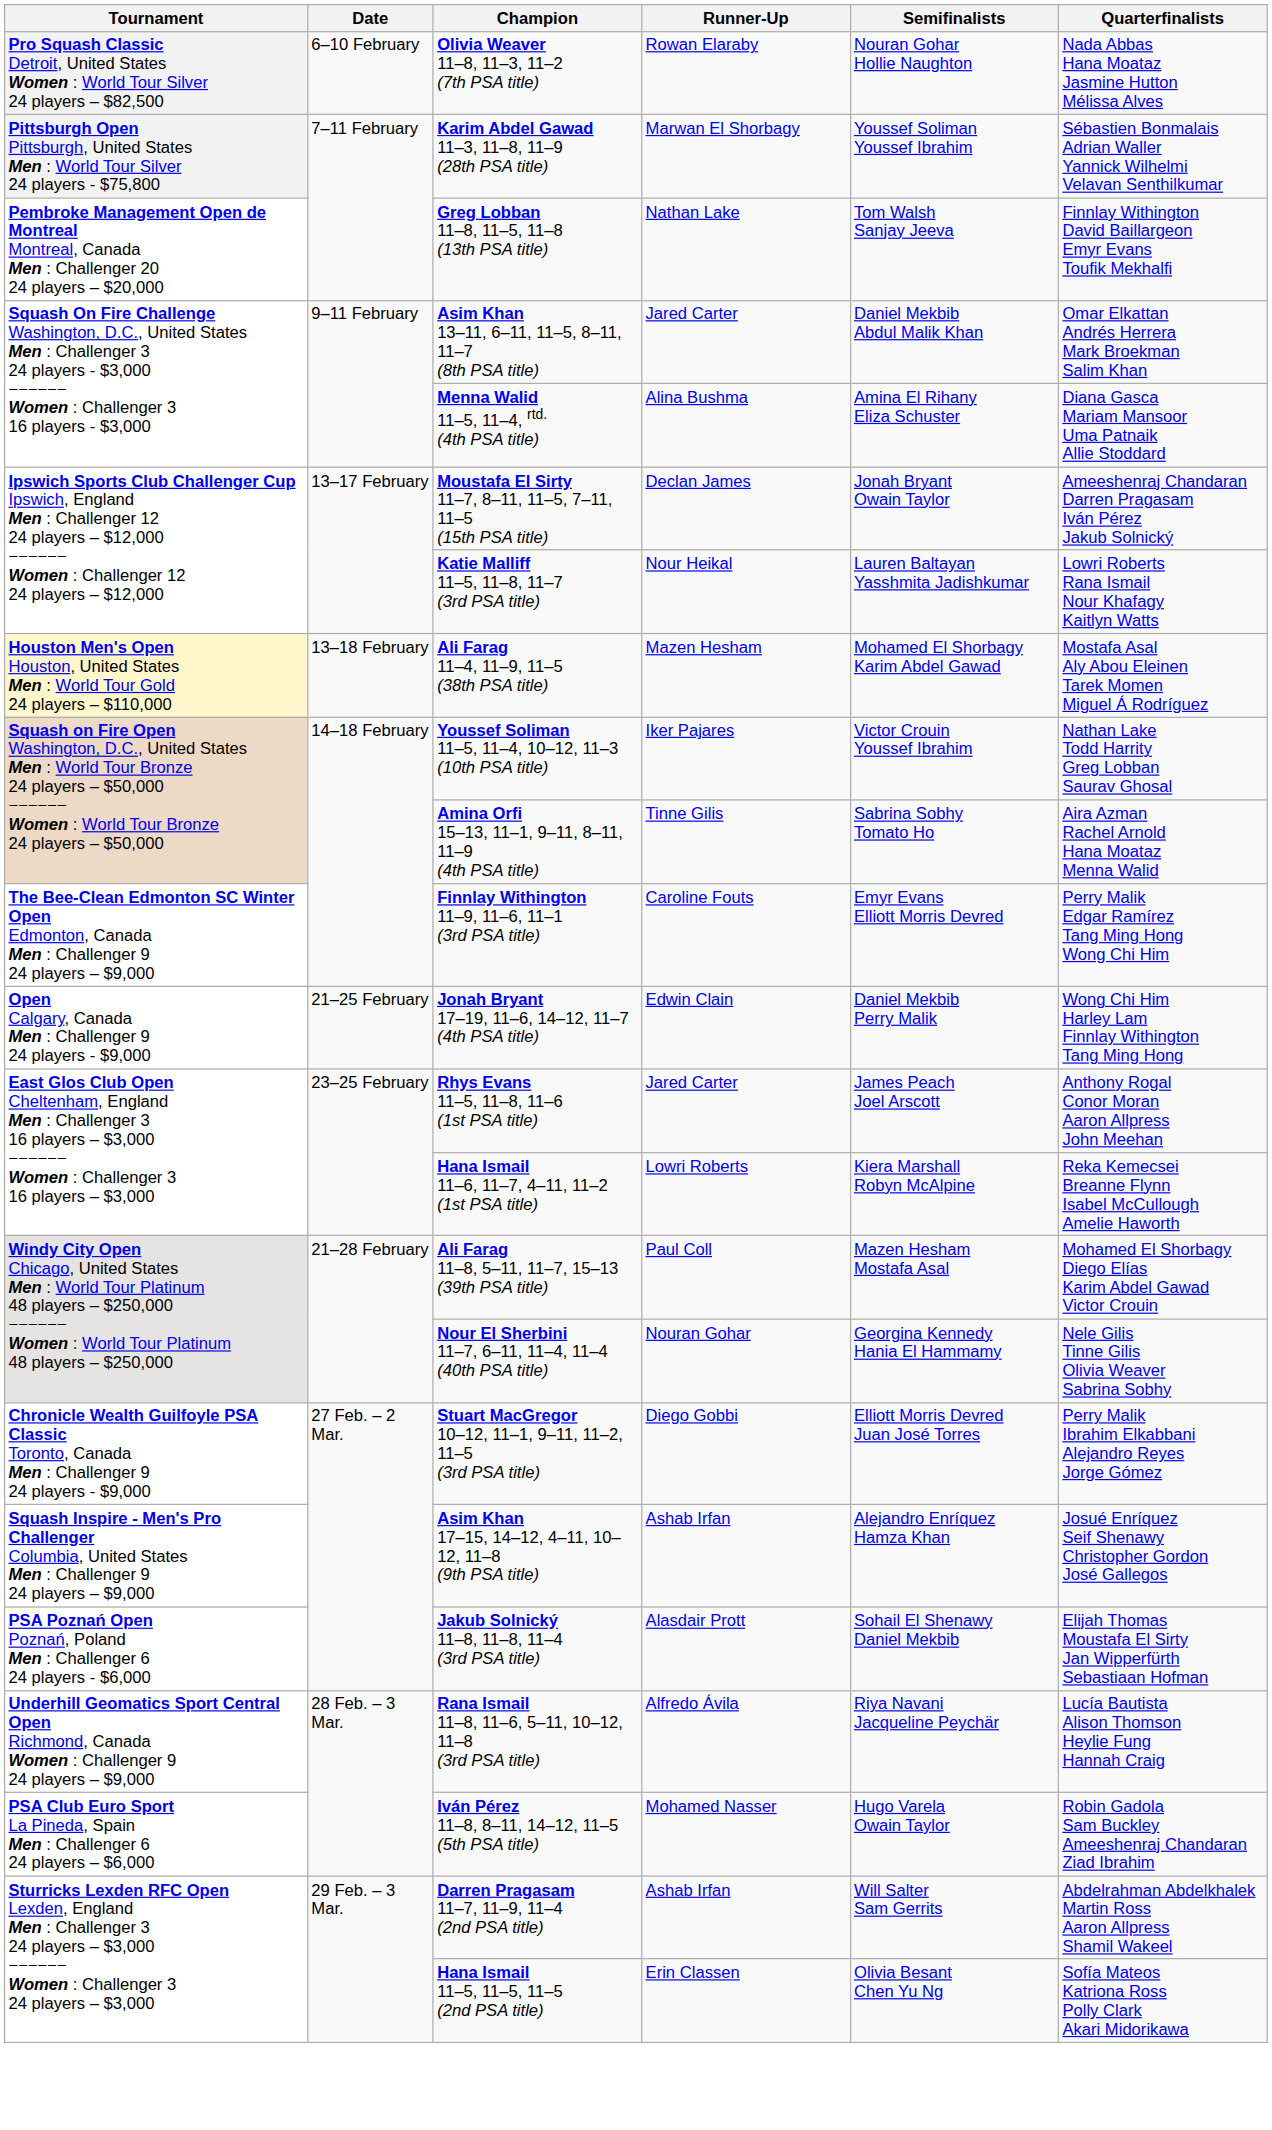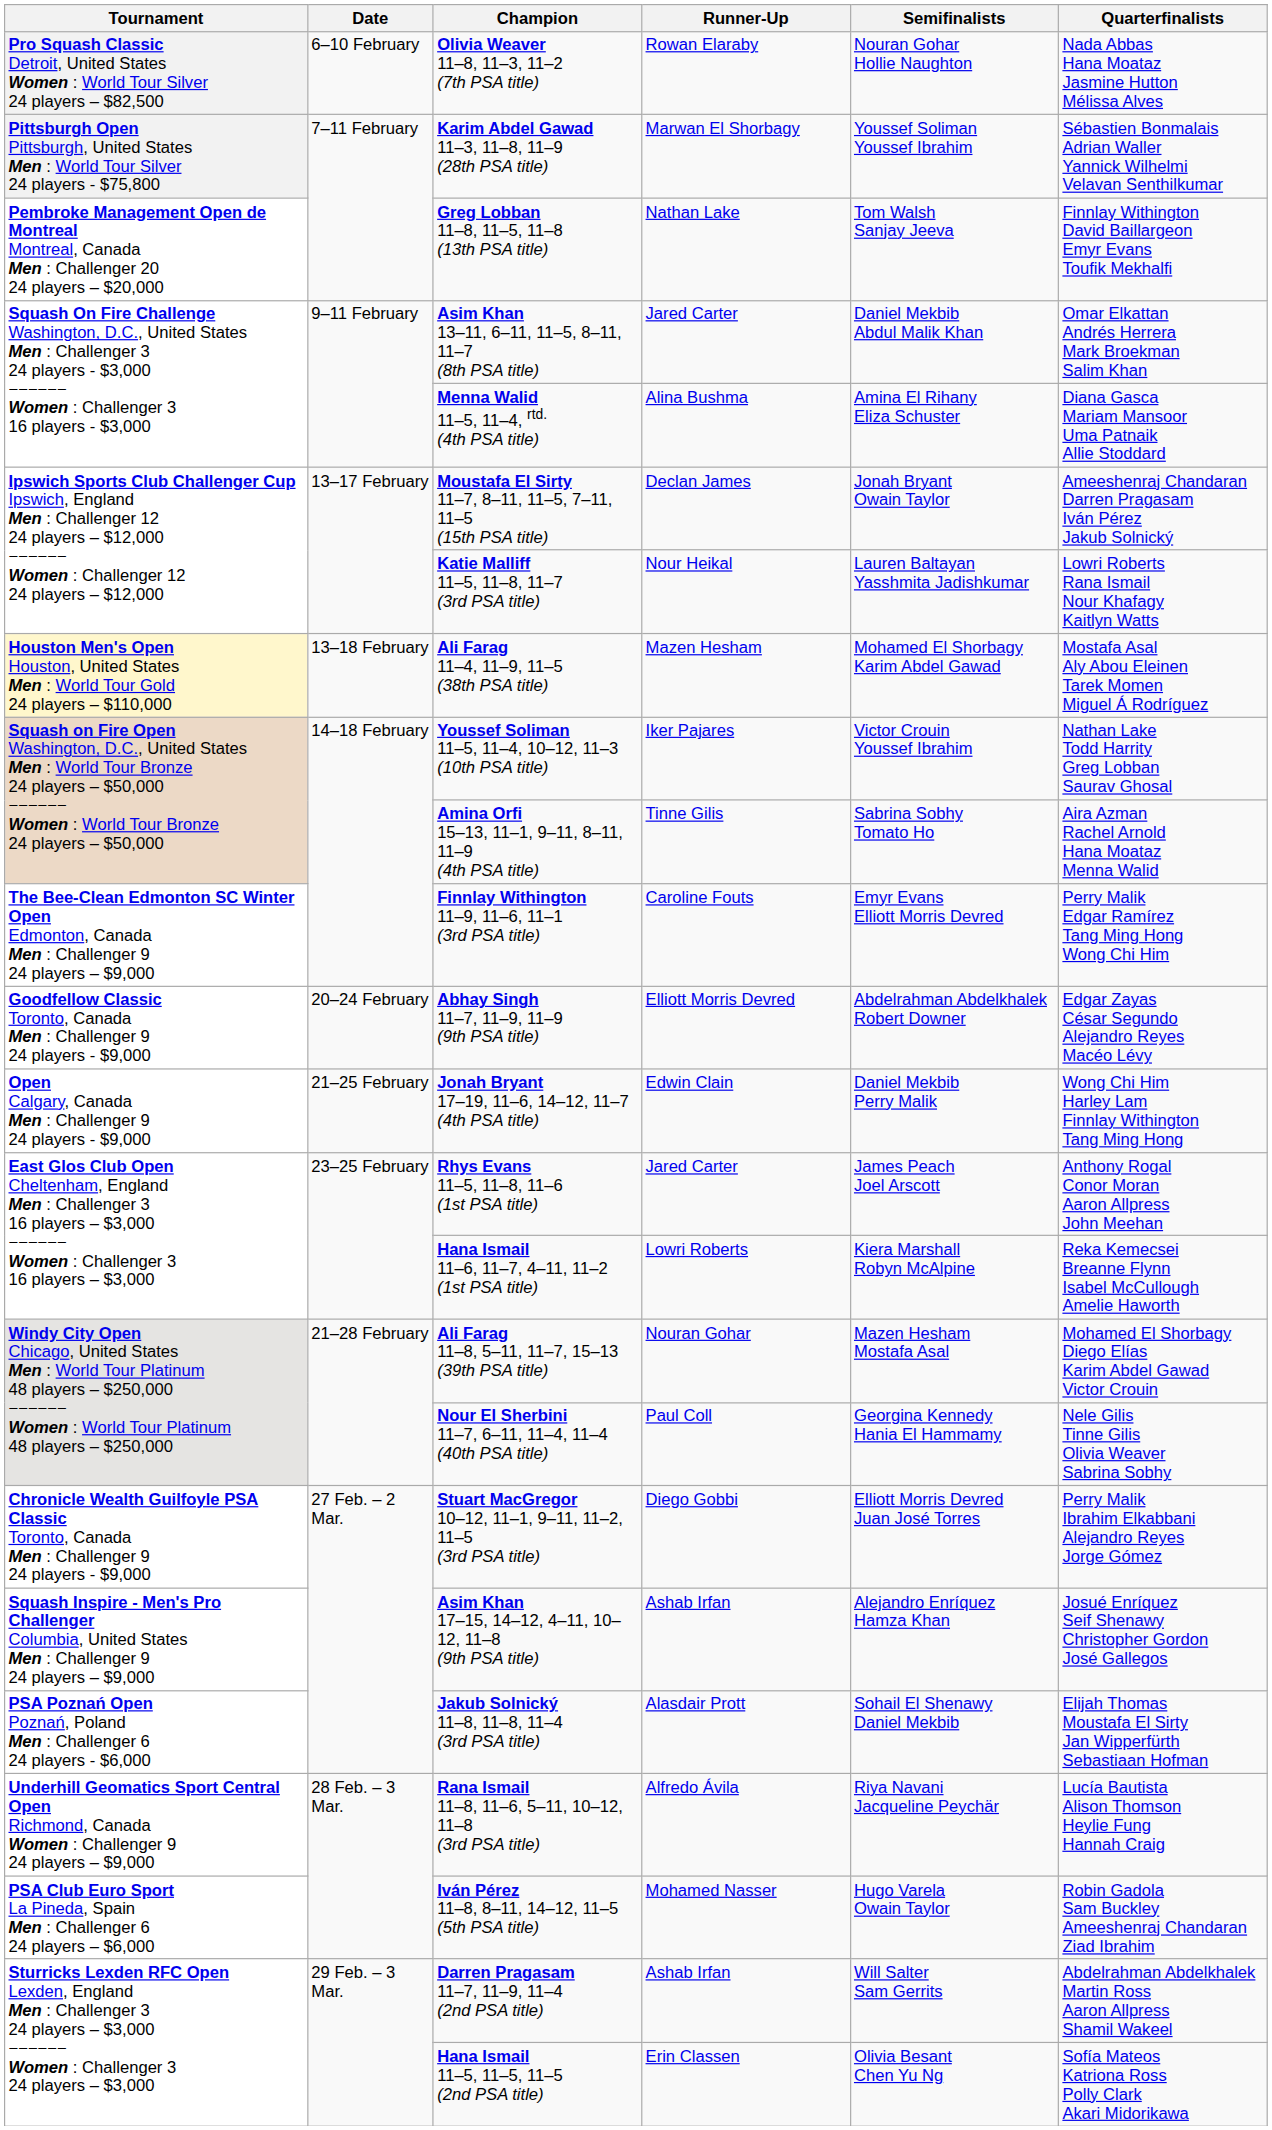+ row: Goodfellow Classic Toronto, Canada Men : Challenger 9 24 players - $9,000 | 20–24 February | Abhay Singh 11–7, 11–9, 11–9 (9th PSA title) | Elliott Morris Devred | Abdelrahman Abdelkhalek Robert Downer | Edgar Zayas César Segundo Alejandro Reyes Macéo Lévy
Ali Farag 11–8, 5–11, 11–7, 15–13 (39th PSA title) | Runner-Up: Paul Coll -> Nouran Gohar
Nour El Sherbini 11–7, 6–11, 11–4, 11–4 (40th PSA title) | Runner-Up: Nouran Gohar -> Paul Coll
